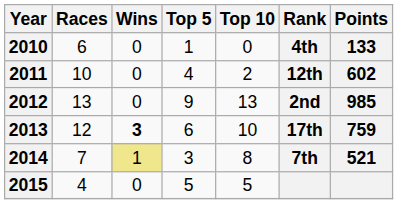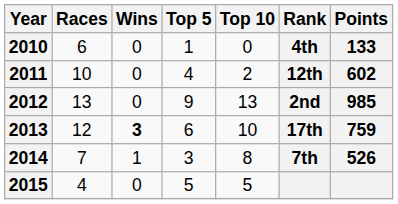2014 | Wins: khaki background -> no background
2014 | Points: 521 -> 526
